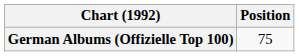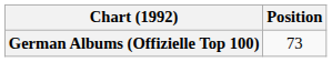German Albums (Offizielle Top 100) | Position: 75 -> 73
